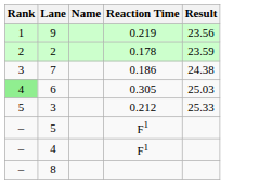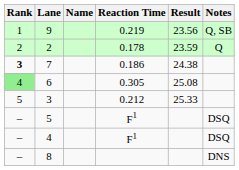+ column: Notes | Q, SB | Q | DSQ | DSQ | DNS
7 | Rank: normal -> bold
6 | Result: 25.03 -> 25.08
